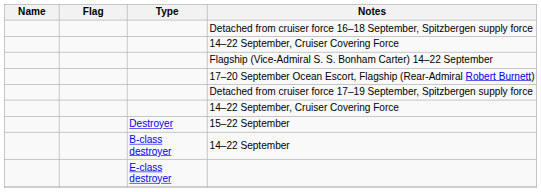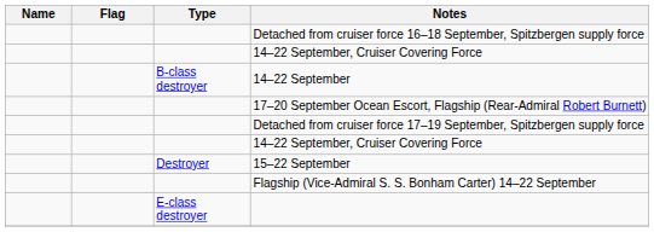rows swapped: Flagship (Vice-Admiral S. S. Bonham Carter) 14–22 September <-> 14–22 September
